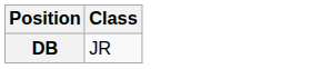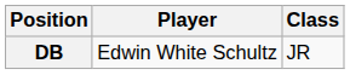+ column: Player | Edwin White Schultz
